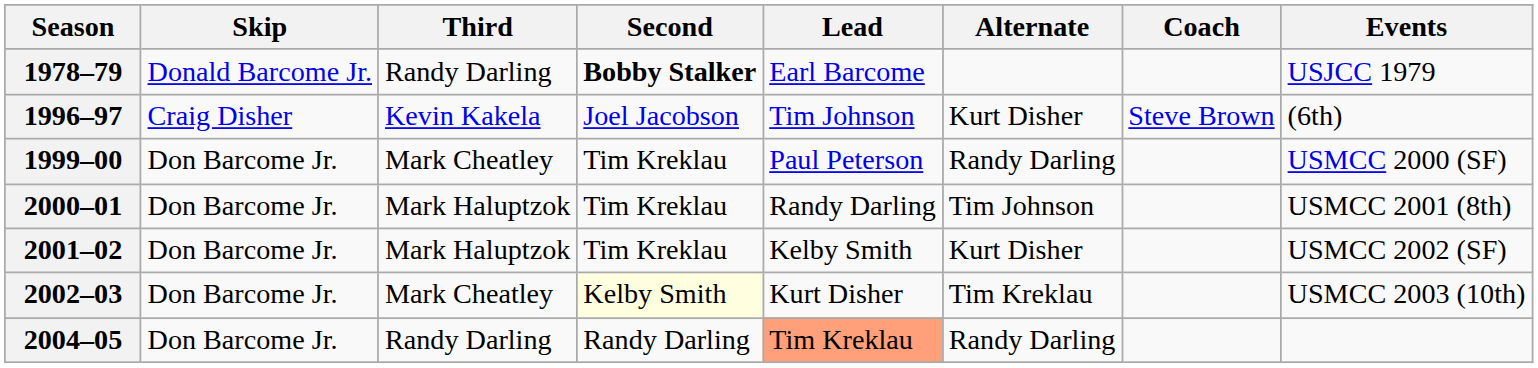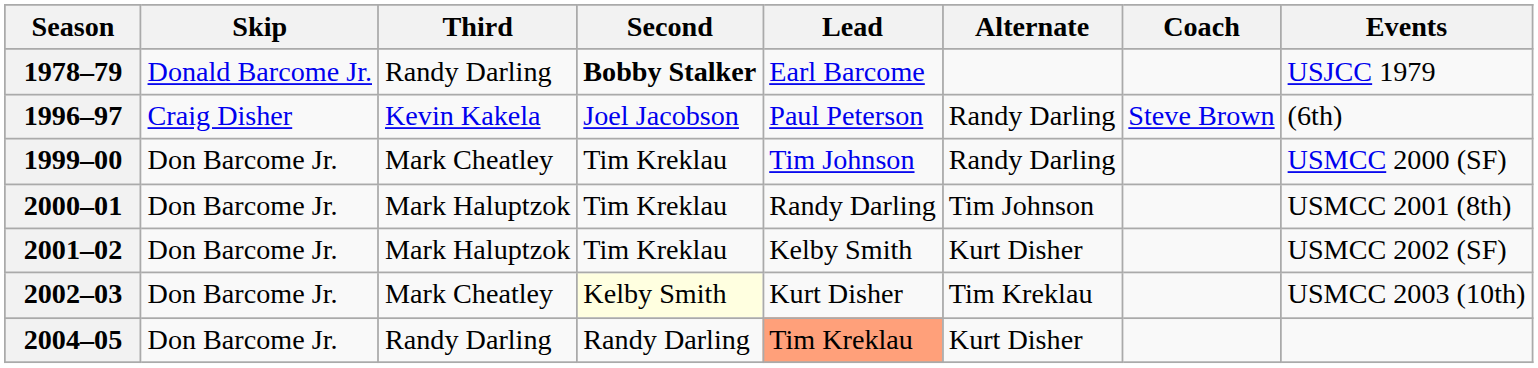1996–97 | Lead: Tim Johnson -> Paul Peterson
1996–97 | Alternate: Kurt Disher -> Randy Darling
1999–00 | Lead: Paul Peterson -> Tim Johnson
2004–05 | Alternate: Randy Darling -> Kurt Disher
